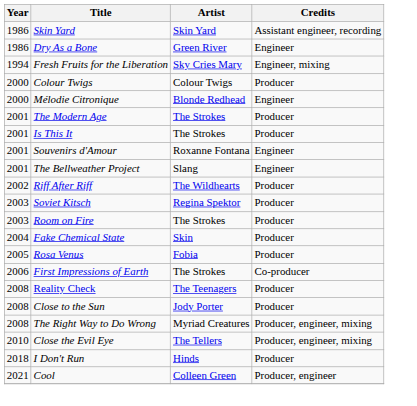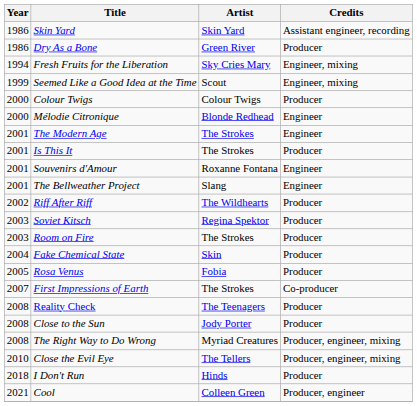Dry As a Bone | Credits: Engineer -> Producer
+ row: 1999 | Seemed Like a Good Idea at the Time | Scout | Engineer, mixing
The Modern Age | Credits: Producer -> Engineer
First Impressions of Earth | Year: 2006 -> 2007
